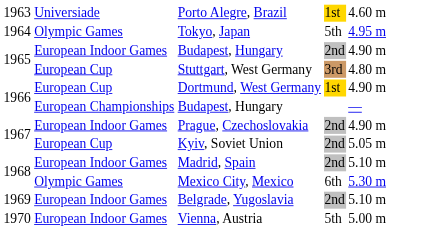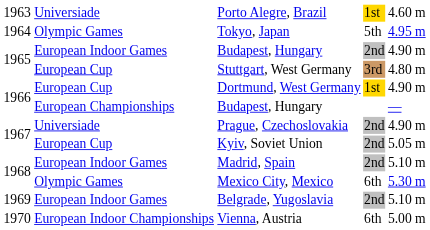Prague, Czechoslovakia | column 2: European Indoor Games -> Universiade
Vienna, Austria | column 2: European Indoor Games -> European Indoor Championships
Vienna, Austria | column 4: 5th -> 6th
